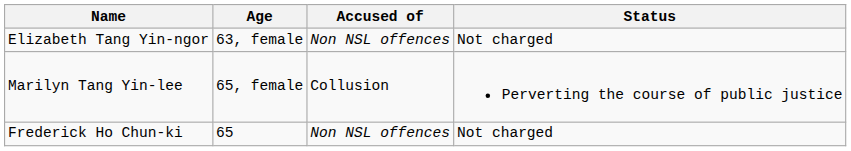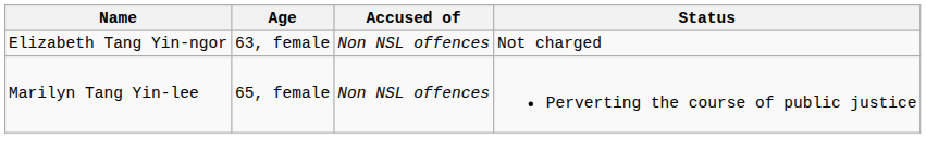Marilyn Tang Yin-lee | Accused of: Collusion -> Non NSL offences
- row: Frederick Ho Chun-ki | 65 | Non NSL offences | Not charged
